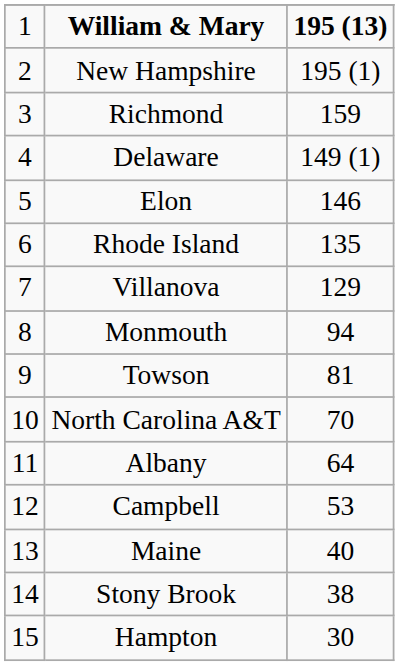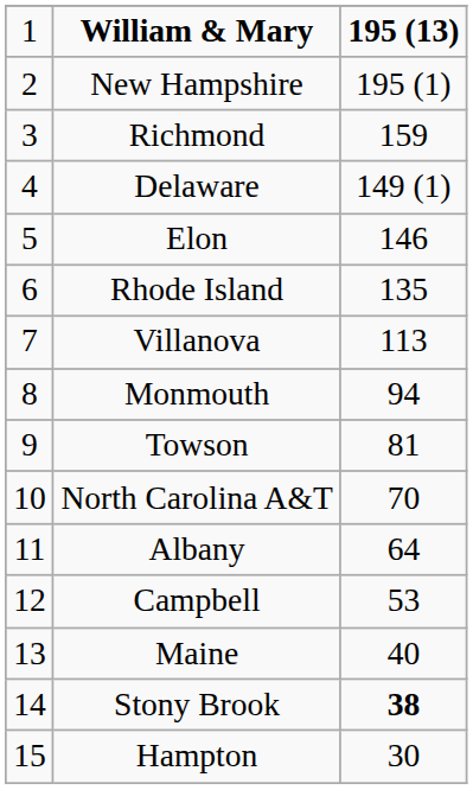Villanova | column 3: 129 -> 113
Stony Brook | column 3: normal -> bold
